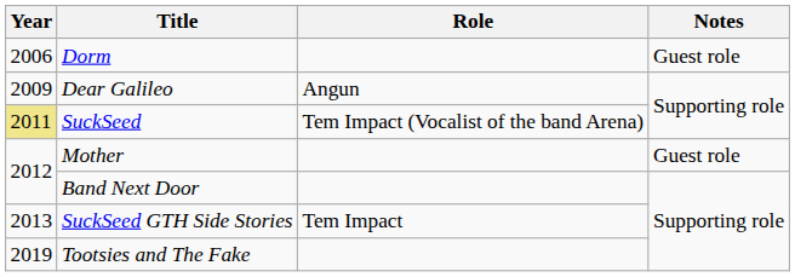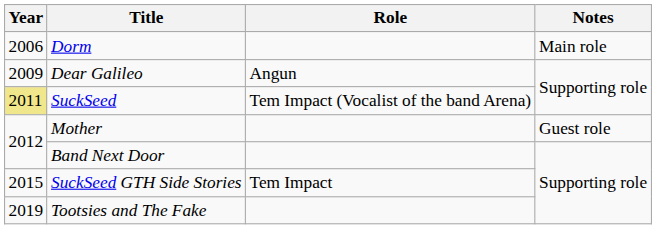Dorm | Notes: Guest role -> Main role
SuckSeed GTH Side Stories | Year: 2013 -> 2015
